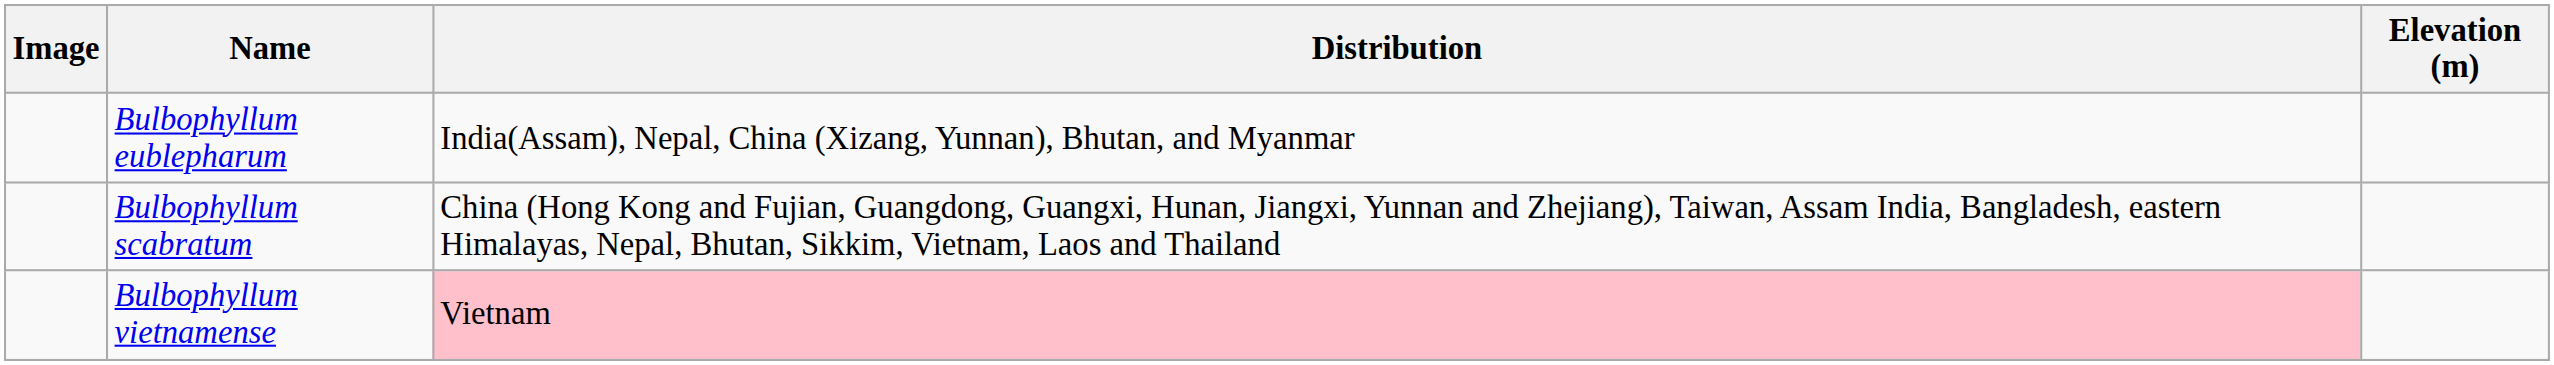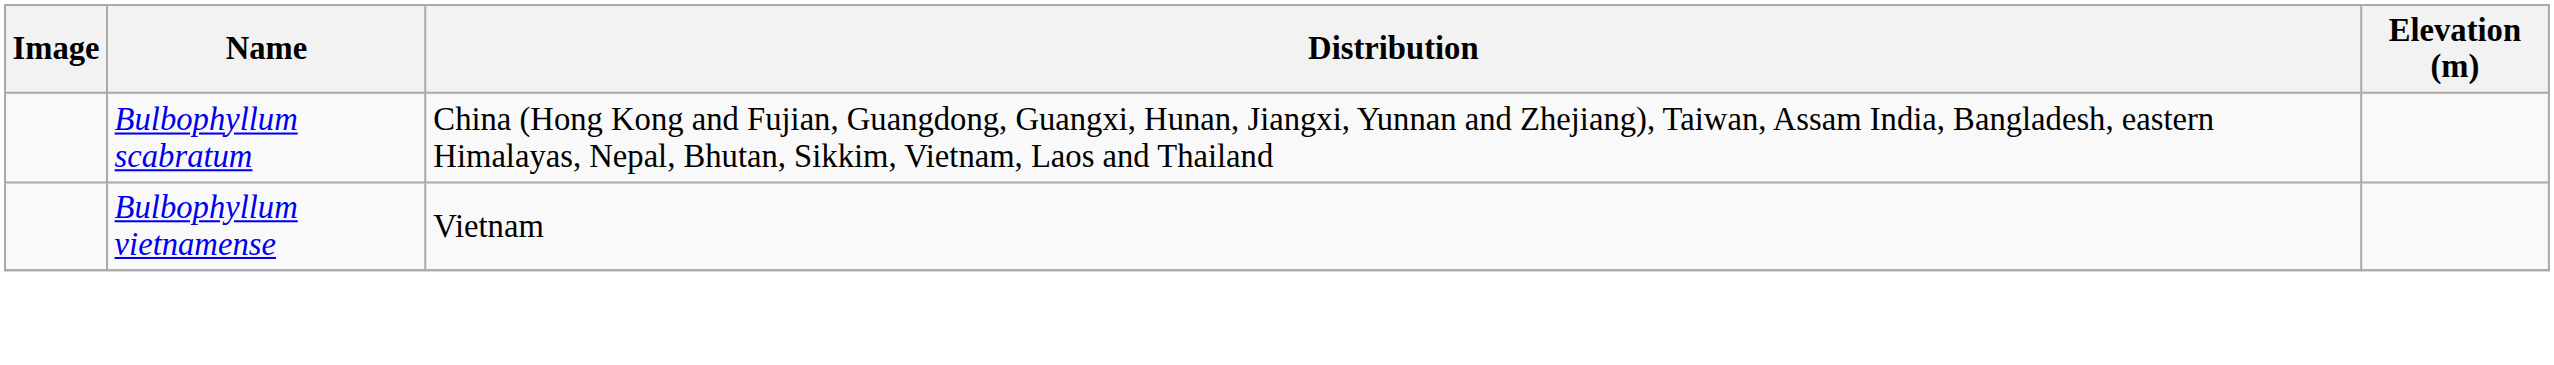- row: Bulbophyllum eublepharum | India(Assam), Nepal, China (Xizang, Yunnan), Bhutan, and Myanmar
Bulbophyllum vietnamense | Distribution: pink background -> no background
